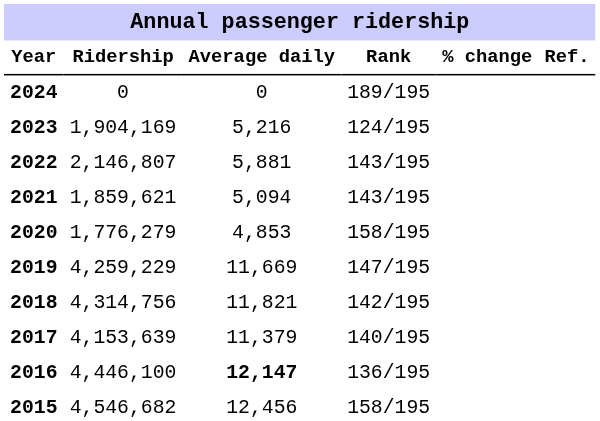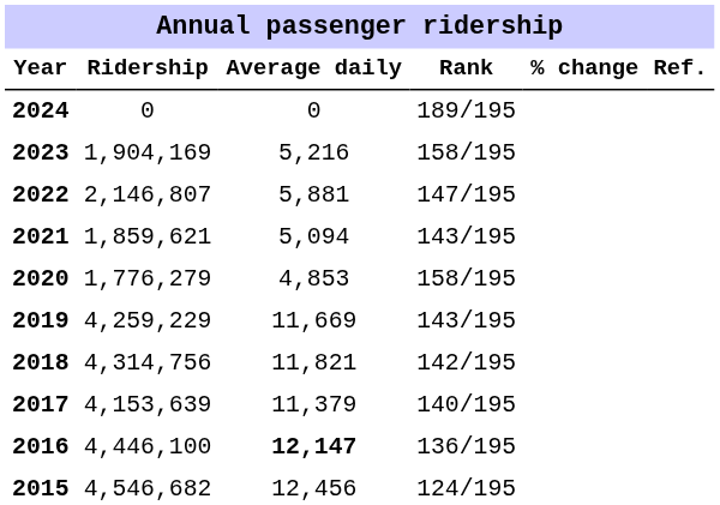2023 | Rank: 124/195 -> 158/195
2022 | Rank: 143/195 -> 147/195
2019 | Rank: 147/195 -> 143/195
2015 | Rank: 158/195 -> 124/195
